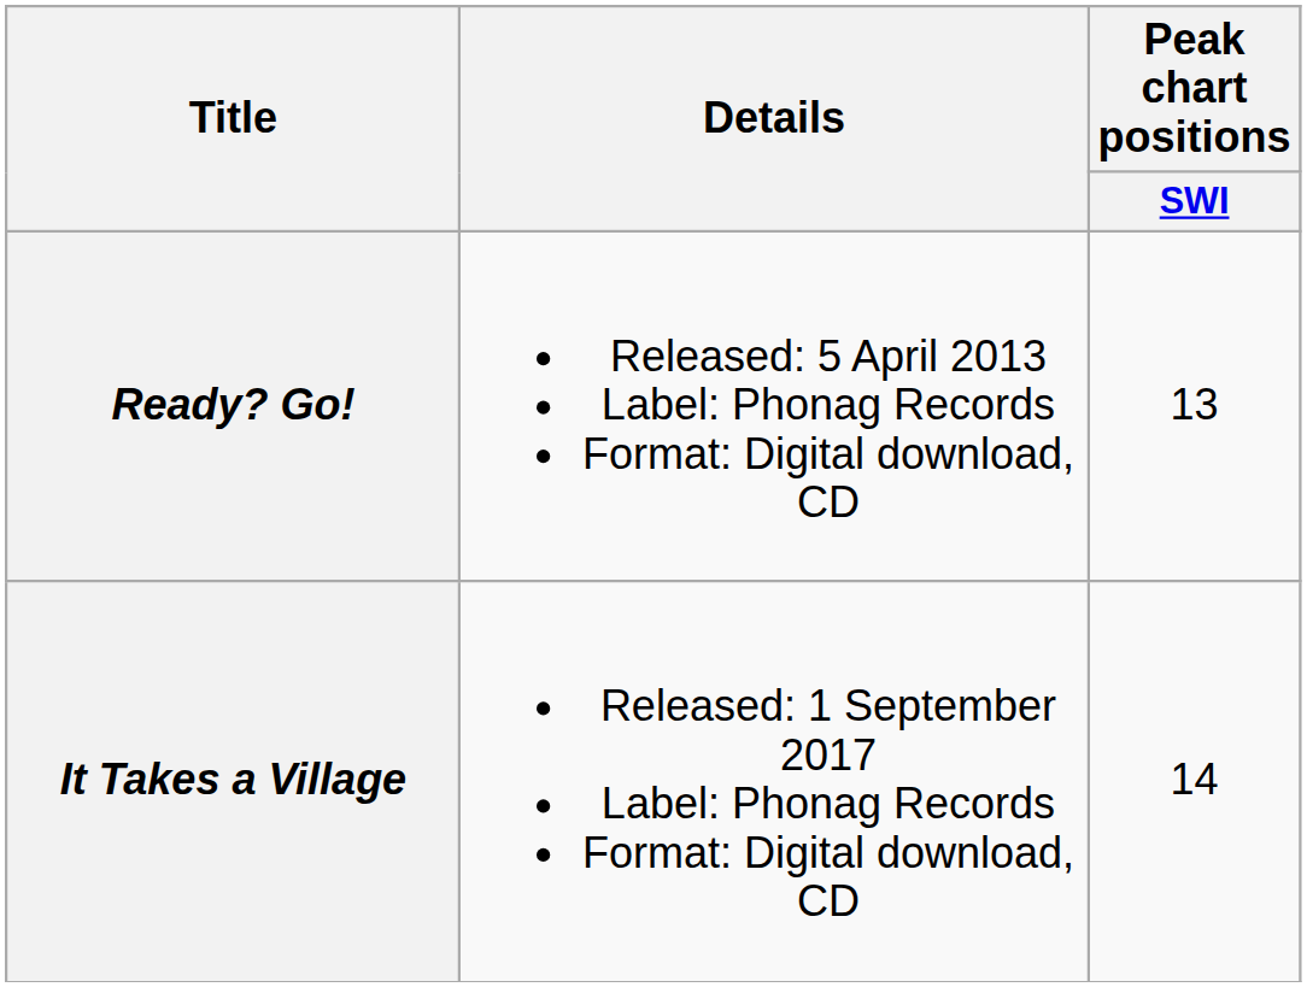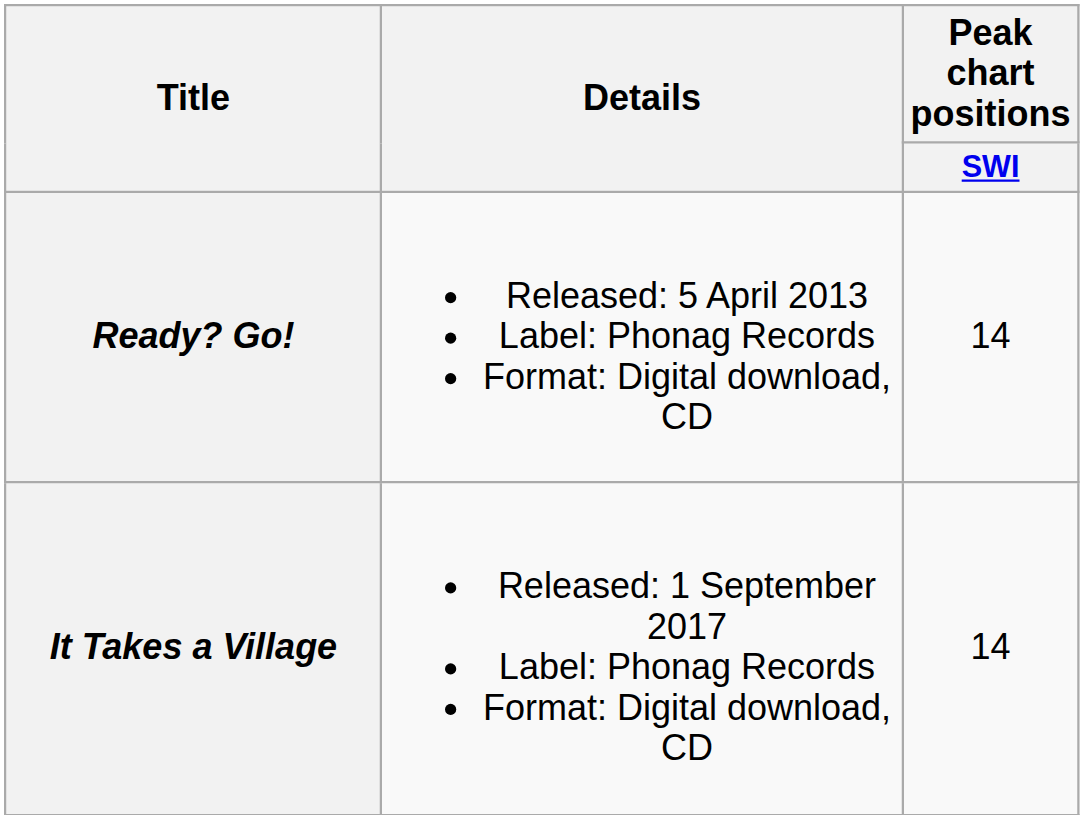Ready? Go! | Peak chart positions / SWI: 13 -> 14
